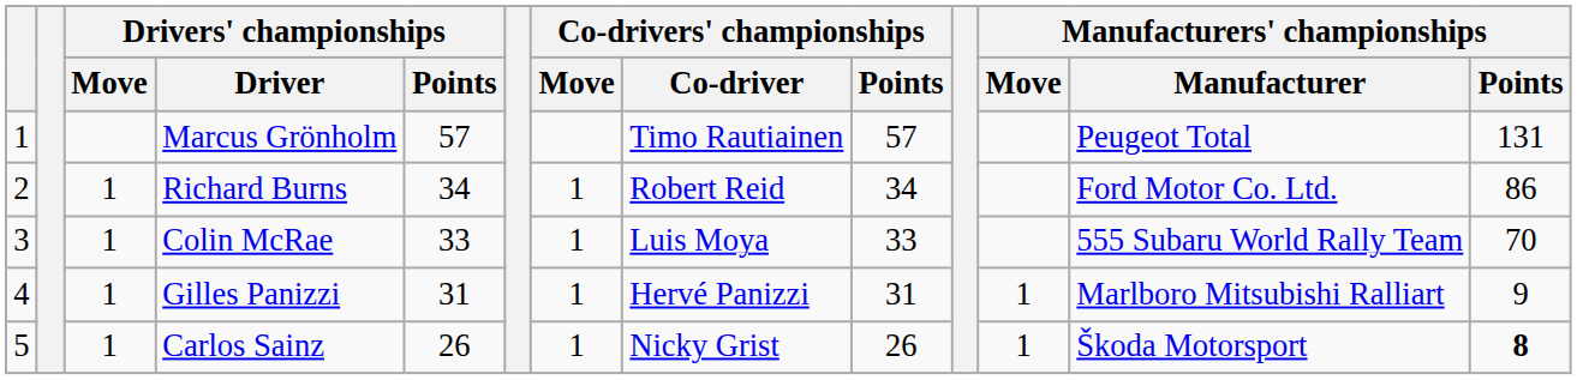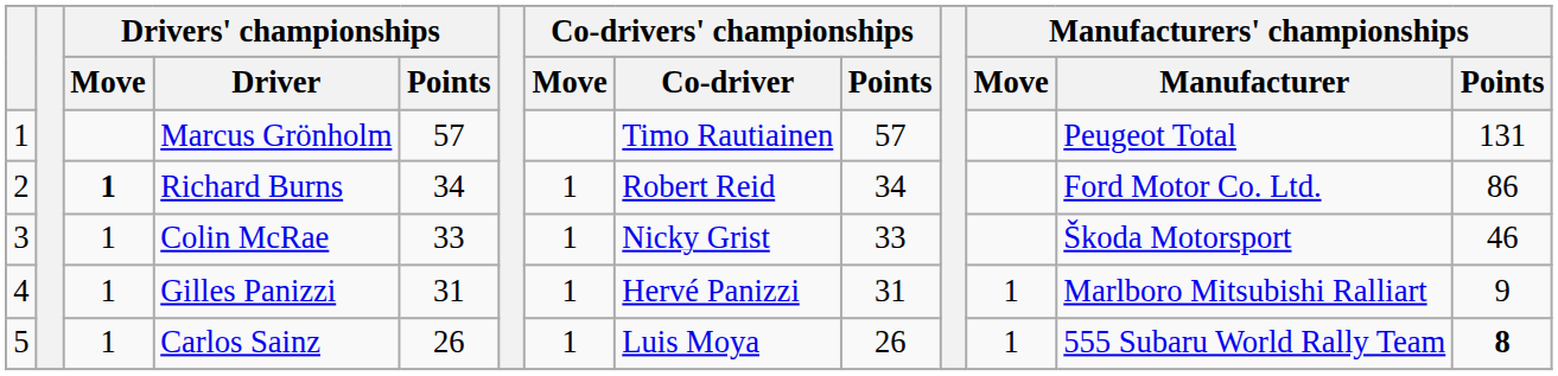Richard Burns | Drivers' championships / Move: normal -> bold
Colin McRae | Co-drivers' championships / Co-driver: Luis Moya -> Nicky Grist
Colin McRae | Manufacturers' championships / Manufacturer: 555 Subaru World Rally Team -> Škoda Motorsport
Colin McRae | Manufacturers' championships / Points: 70 -> 46
Carlos Sainz | Co-drivers' championships / Co-driver: Nicky Grist -> Luis Moya
Carlos Sainz | Manufacturers' championships / Manufacturer: Škoda Motorsport -> 555 Subaru World Rally Team
